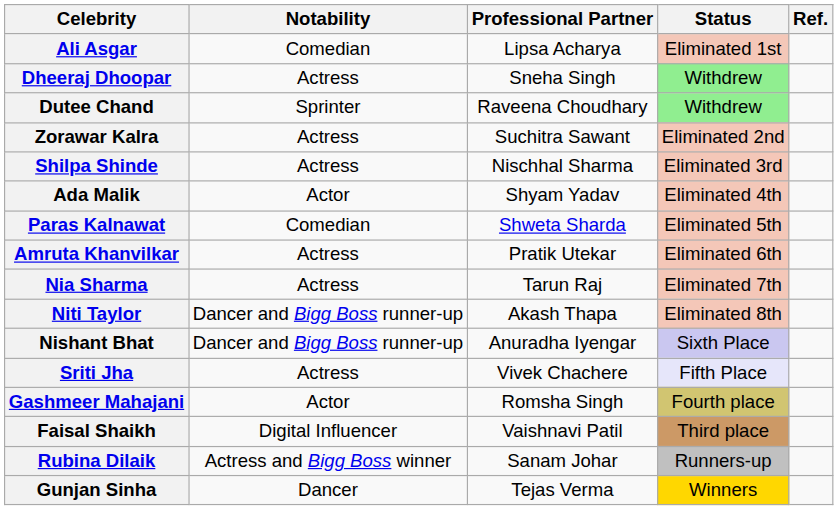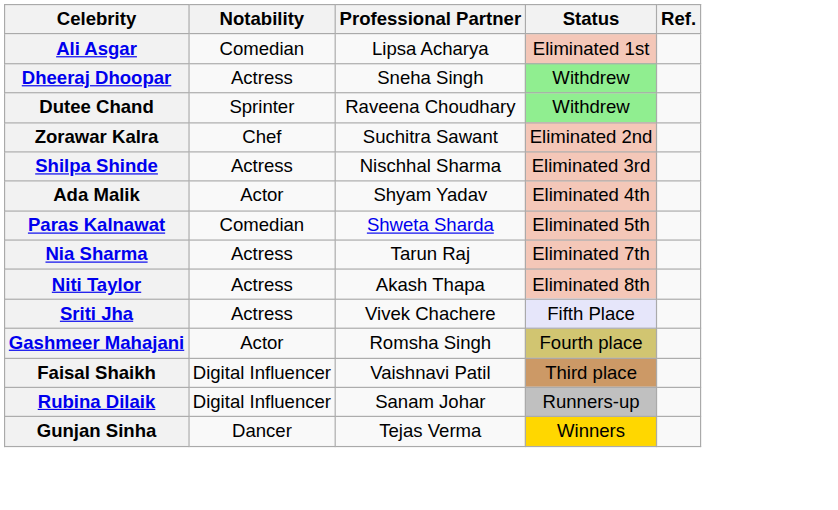Zorawar Kalra | Notability: Actress -> Chef
- row: Amruta Khanvilkar | Actress | Pratik Utekar | Eliminated 6th
Niti Taylor | Notability: Dancer and Bigg Boss runner-up -> Actress
- row: Nishant Bhat | Dancer and Bigg Boss runner-up | Anuradha Iyengar | Sixth Place
Rubina Dilaik | Notability: Actress and Bigg Boss winner -> Digital Influencer
